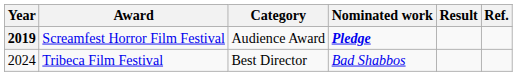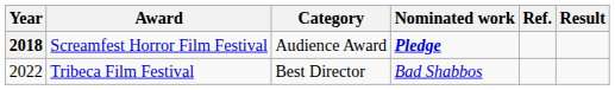columns swapped: Result <-> Ref.
Screamfest Horror Film Festival | Year: 2019 -> 2018
Tribeca Film Festival | Year: 2024 -> 2022
